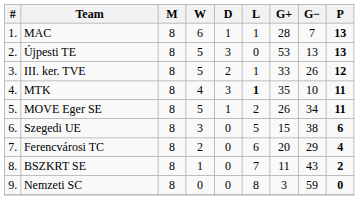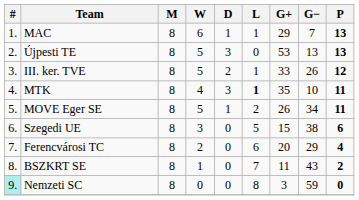MAC | G+: 28 -> 29
Nemzeti SC | #: no background -> paleturquoise background
